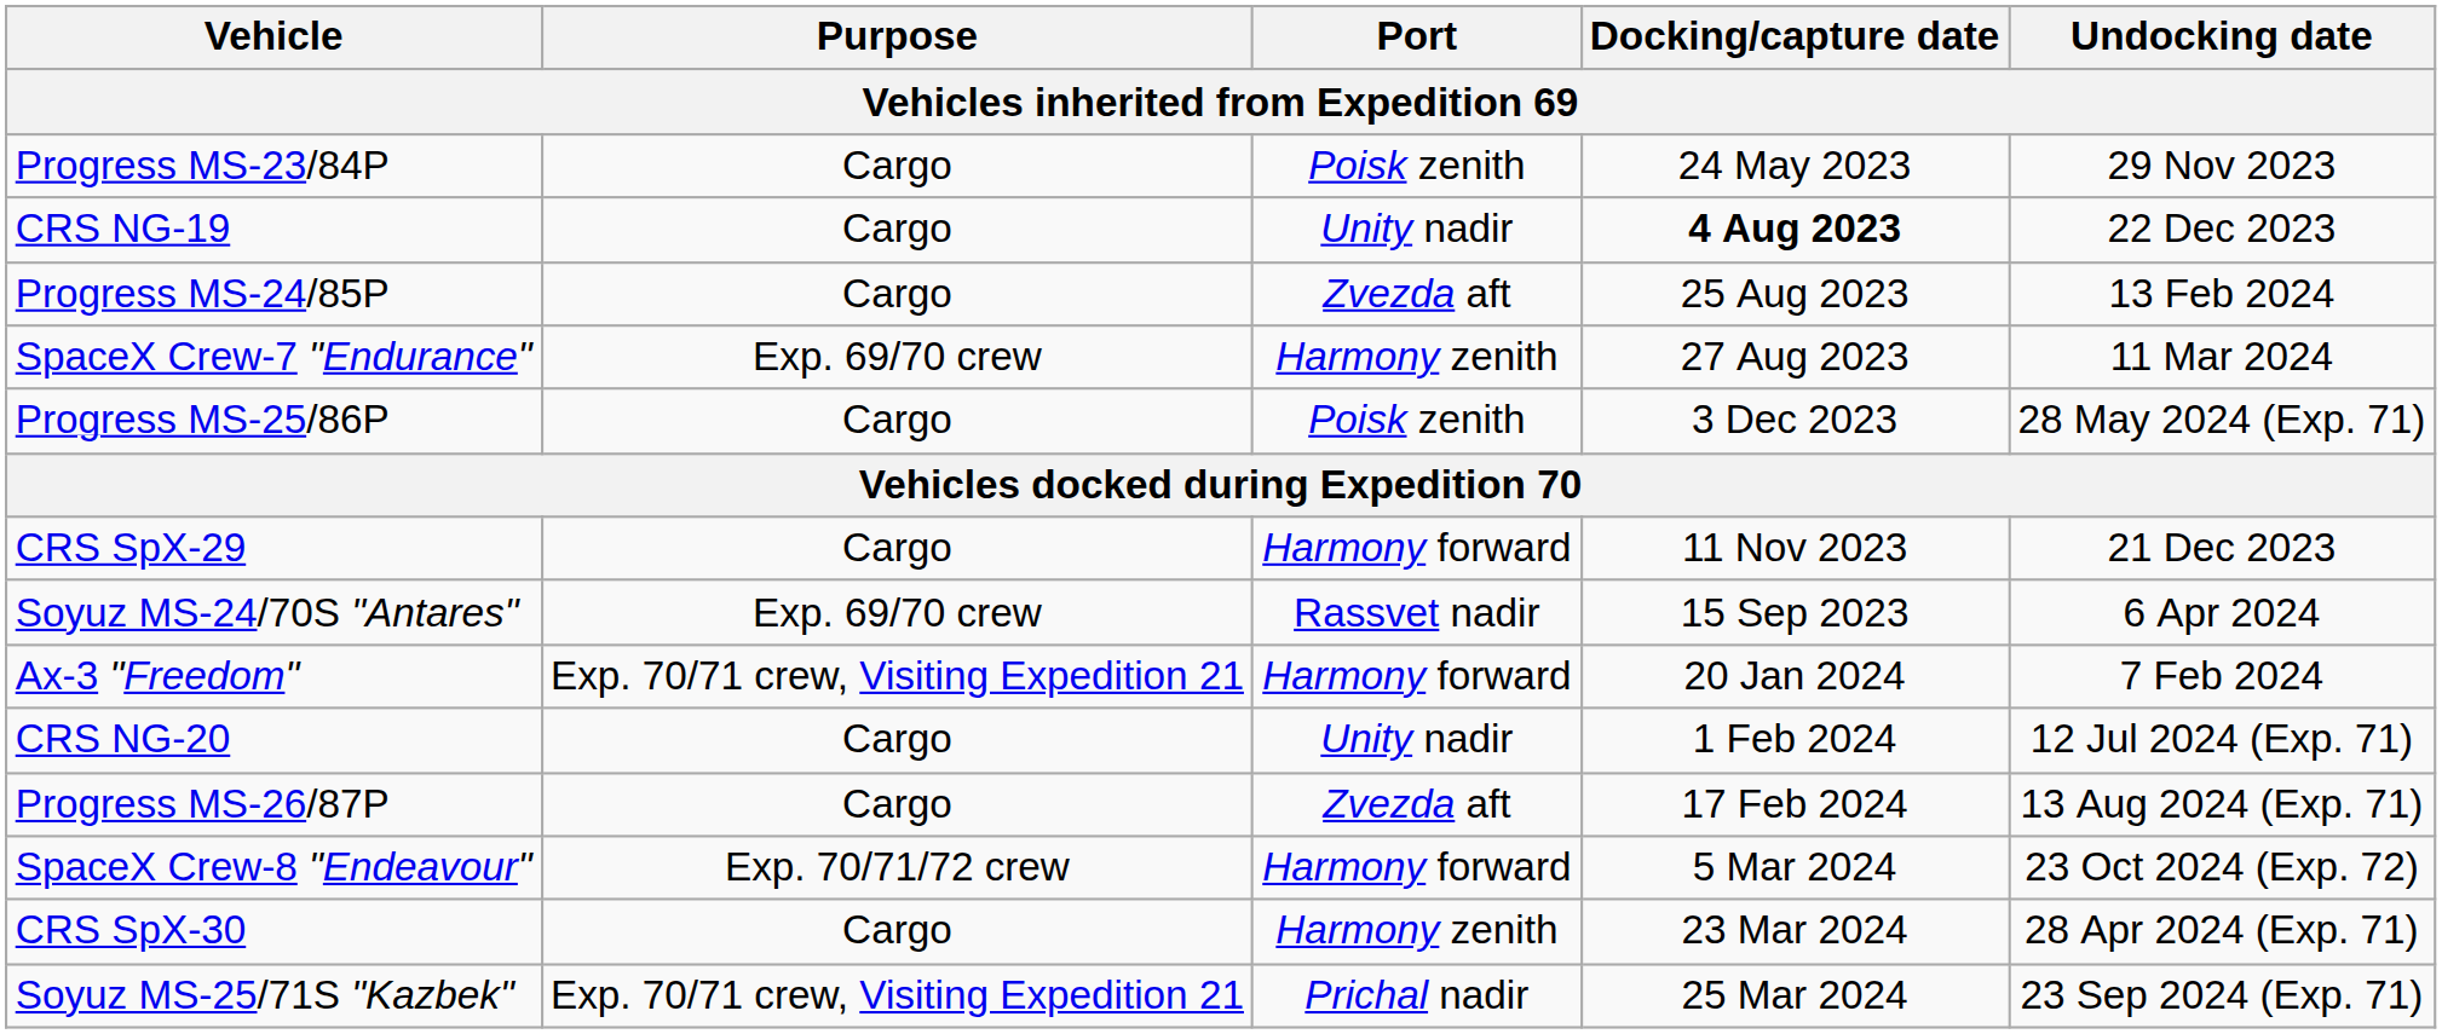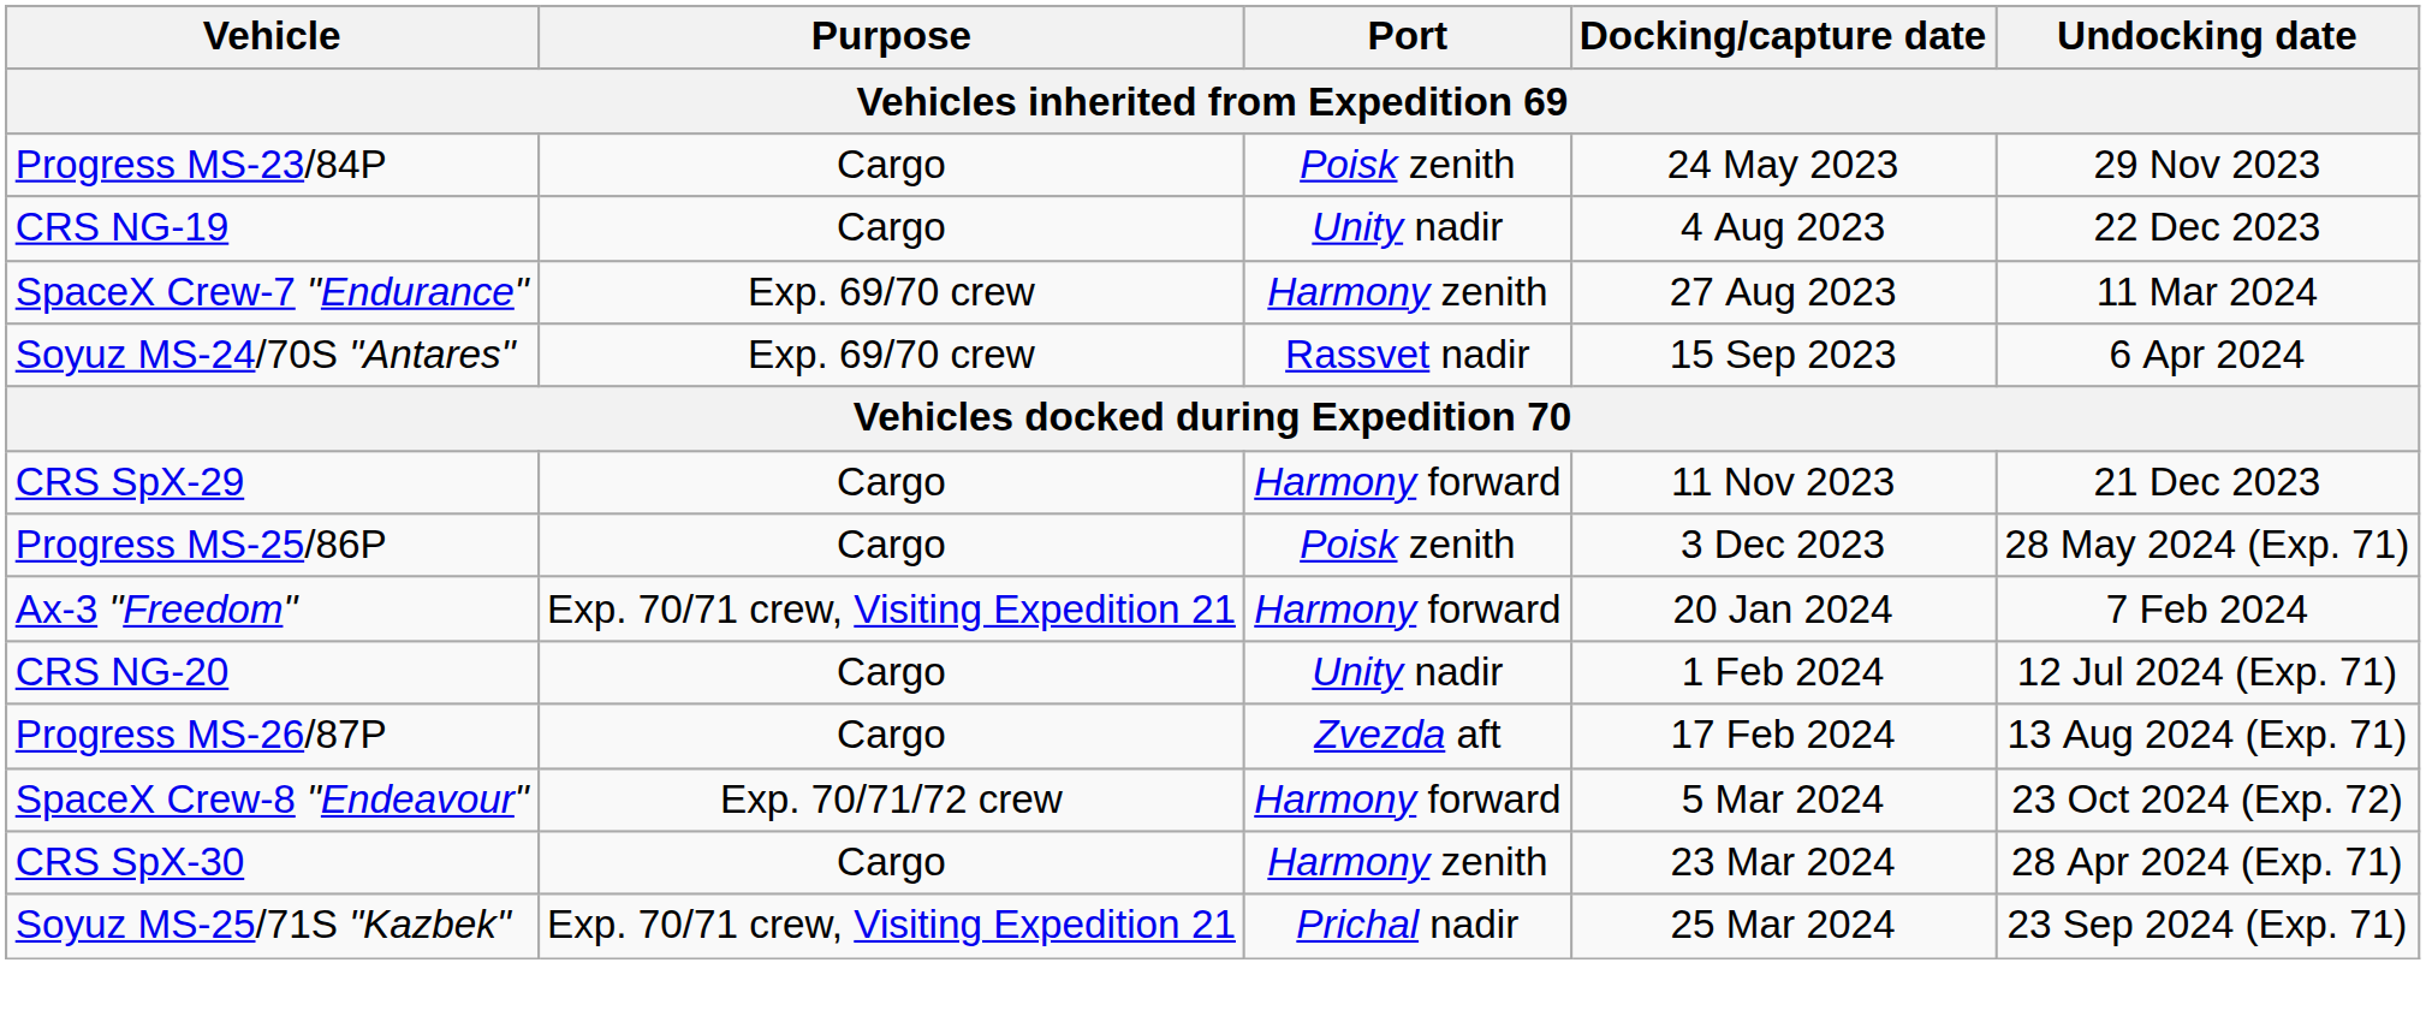CRS NG-19 | Docking/capture date: bold -> normal
- row: Progress MS-24/85P | Cargo | Zvezda aft | 25 Aug 2023 | 13 Feb 2024
rows swapped: Soyuz MS-24/70S "Antares" <-> Progress MS-25/86P
